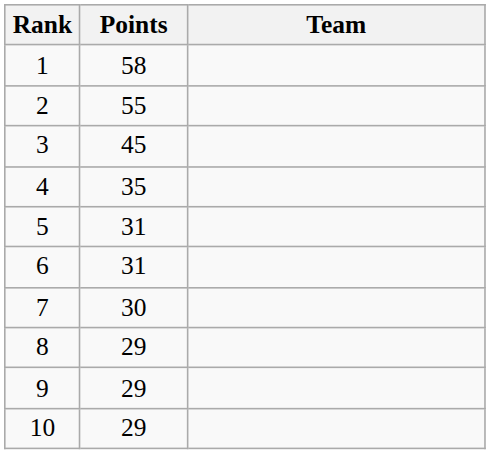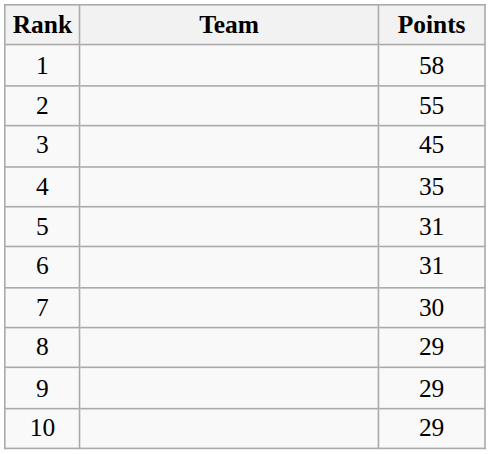columns swapped: Team <-> Points
